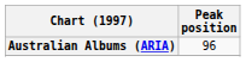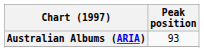Australian Albums (ARIA) | Peak position: 96 -> 93
